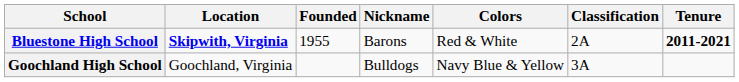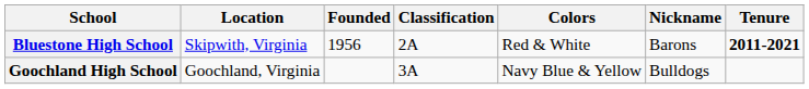columns swapped: Nickname <-> Classification
Bluestone High School | Location: bold -> normal
Bluestone High School | Founded: 1955 -> 1956
